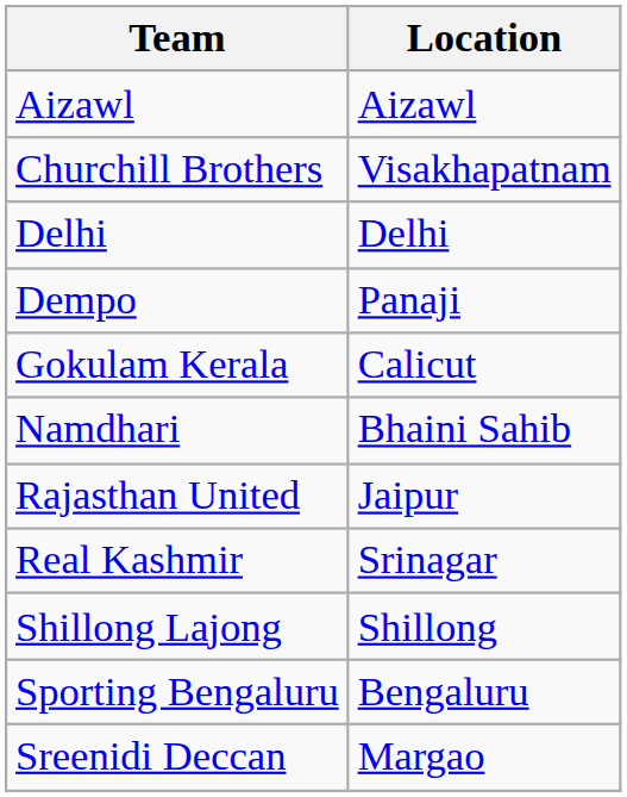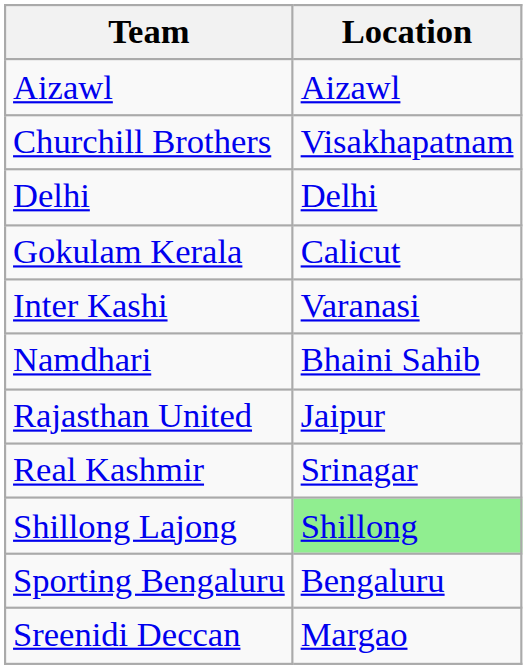- row: Dempo | Panaji
+ row: Inter Kashi | Varanasi
Shillong Lajong | Location: no background -> lightgreen background
